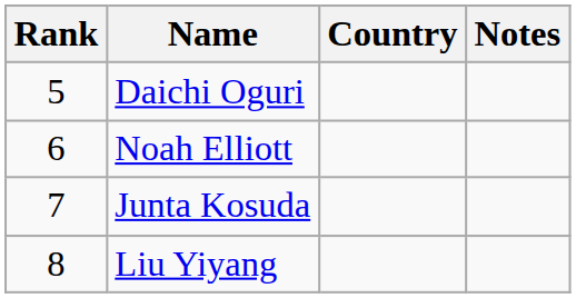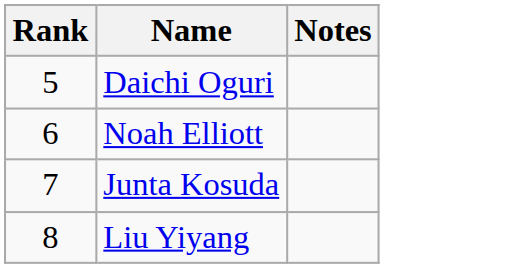- column: Country
